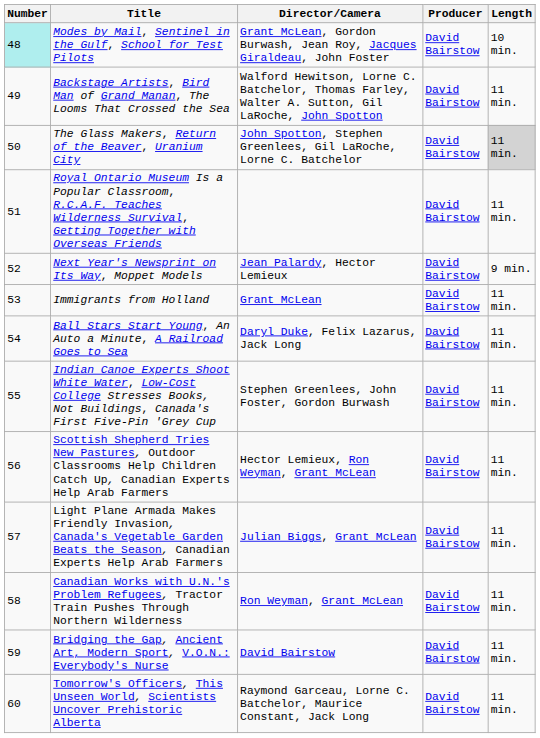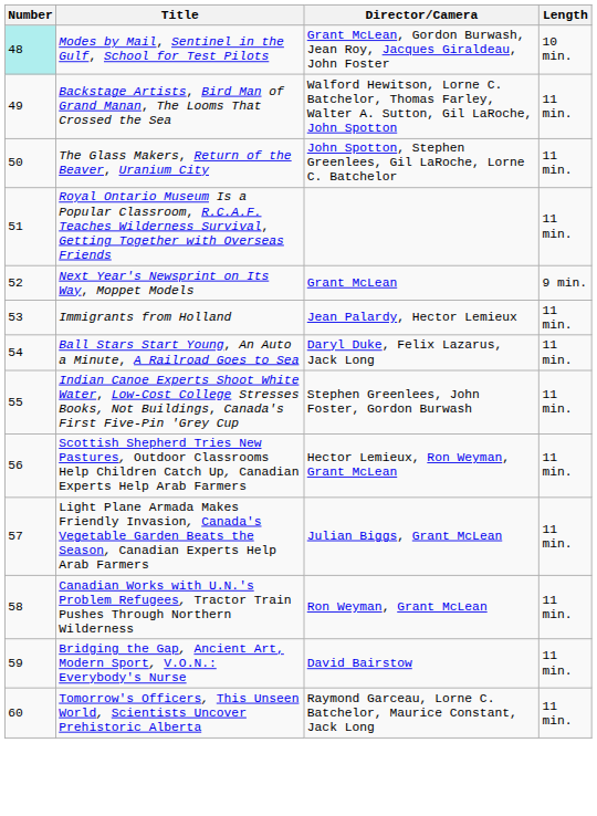- column: Producer | David Bairstow | David Bairstow | David Bairstow | David Bairstow | David Bairstow | David Bairstow | David Bairstow | David Bairstow | David Bairstow | David Bairstow | David Bairstow | David Bairstow | David Bairstow
The Glass Makers, Return of the Beaver, Uranium City | Length: lightgrey background -> no background
Next Year's Newsprint on Its Way, Moppet Models | Director/Camera: Jean Palardy, Hector Lemieux -> Grant McLean
Immigrants from Holland | Director/Camera: Grant McLean -> Jean Palardy, Hector Lemieux
